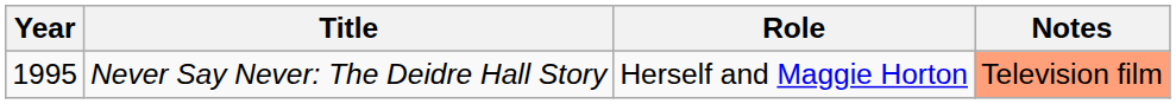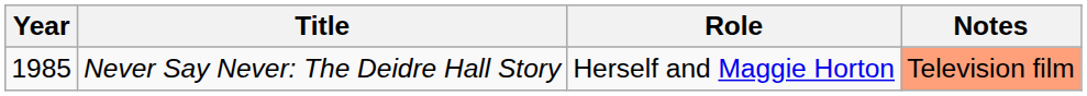Never Say Never: The Deidre Hall Story | Year: 1995 -> 1985
